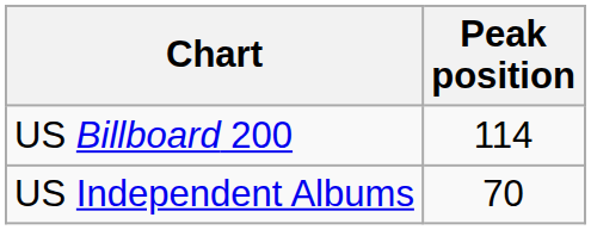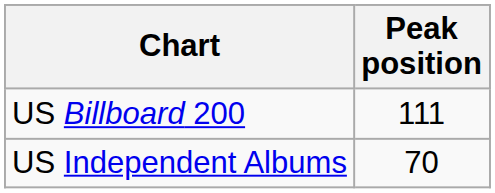US Billboard 200 | Peak position: 114 -> 111
